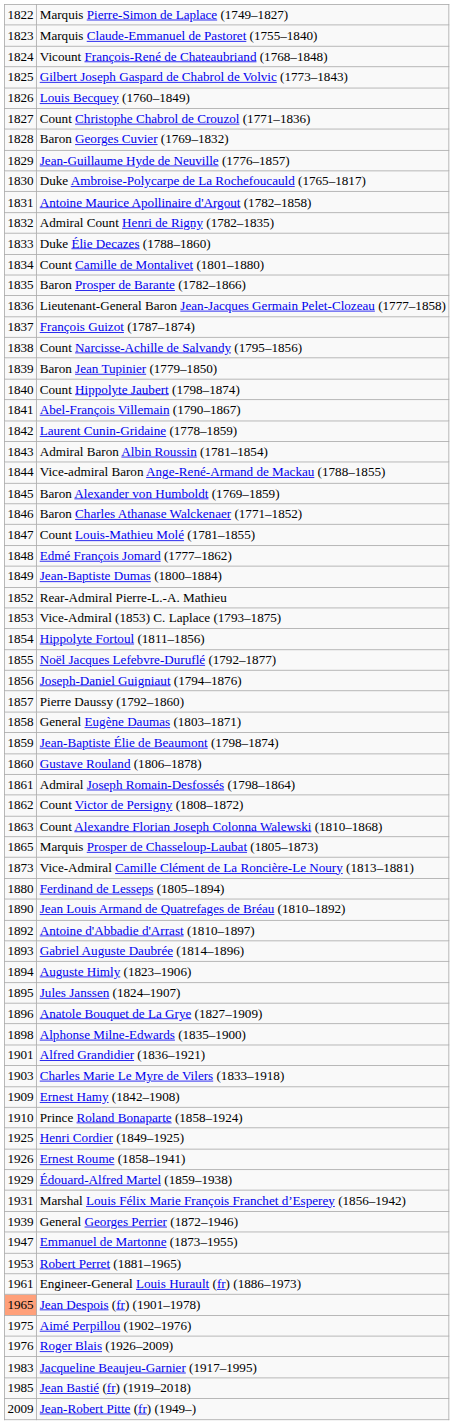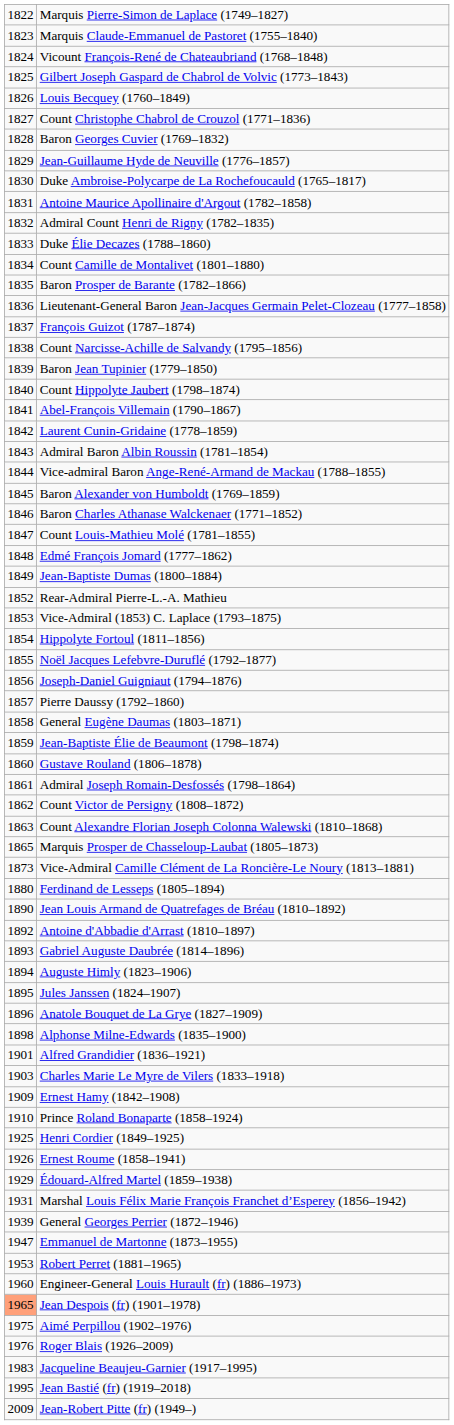Engineer-General Louis Hurault (fr) (1886–1973) | column 1: 1961 -> 1960
Jean Bastié (fr) (1919–2018) | column 1: 1985 -> 1995
